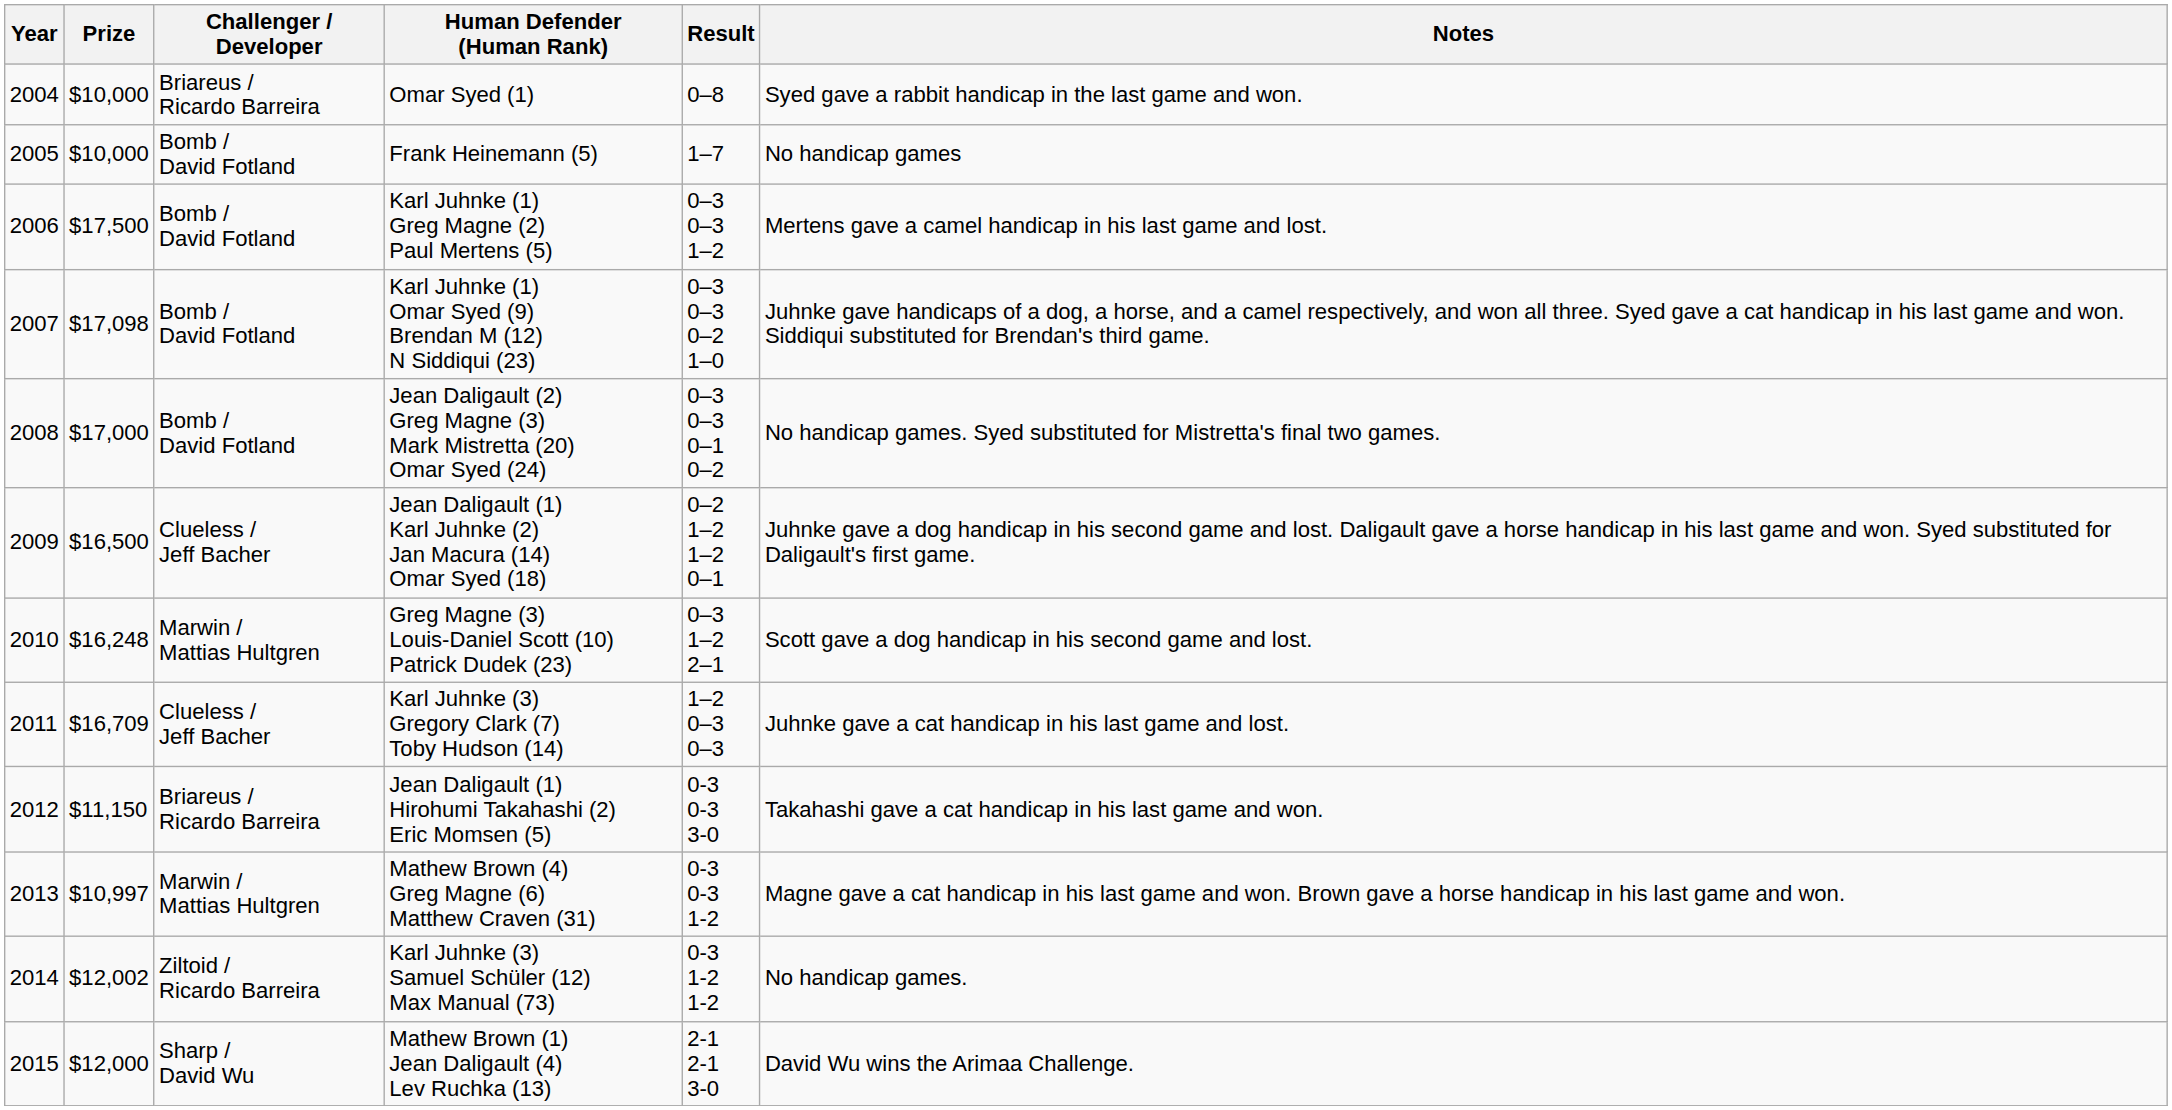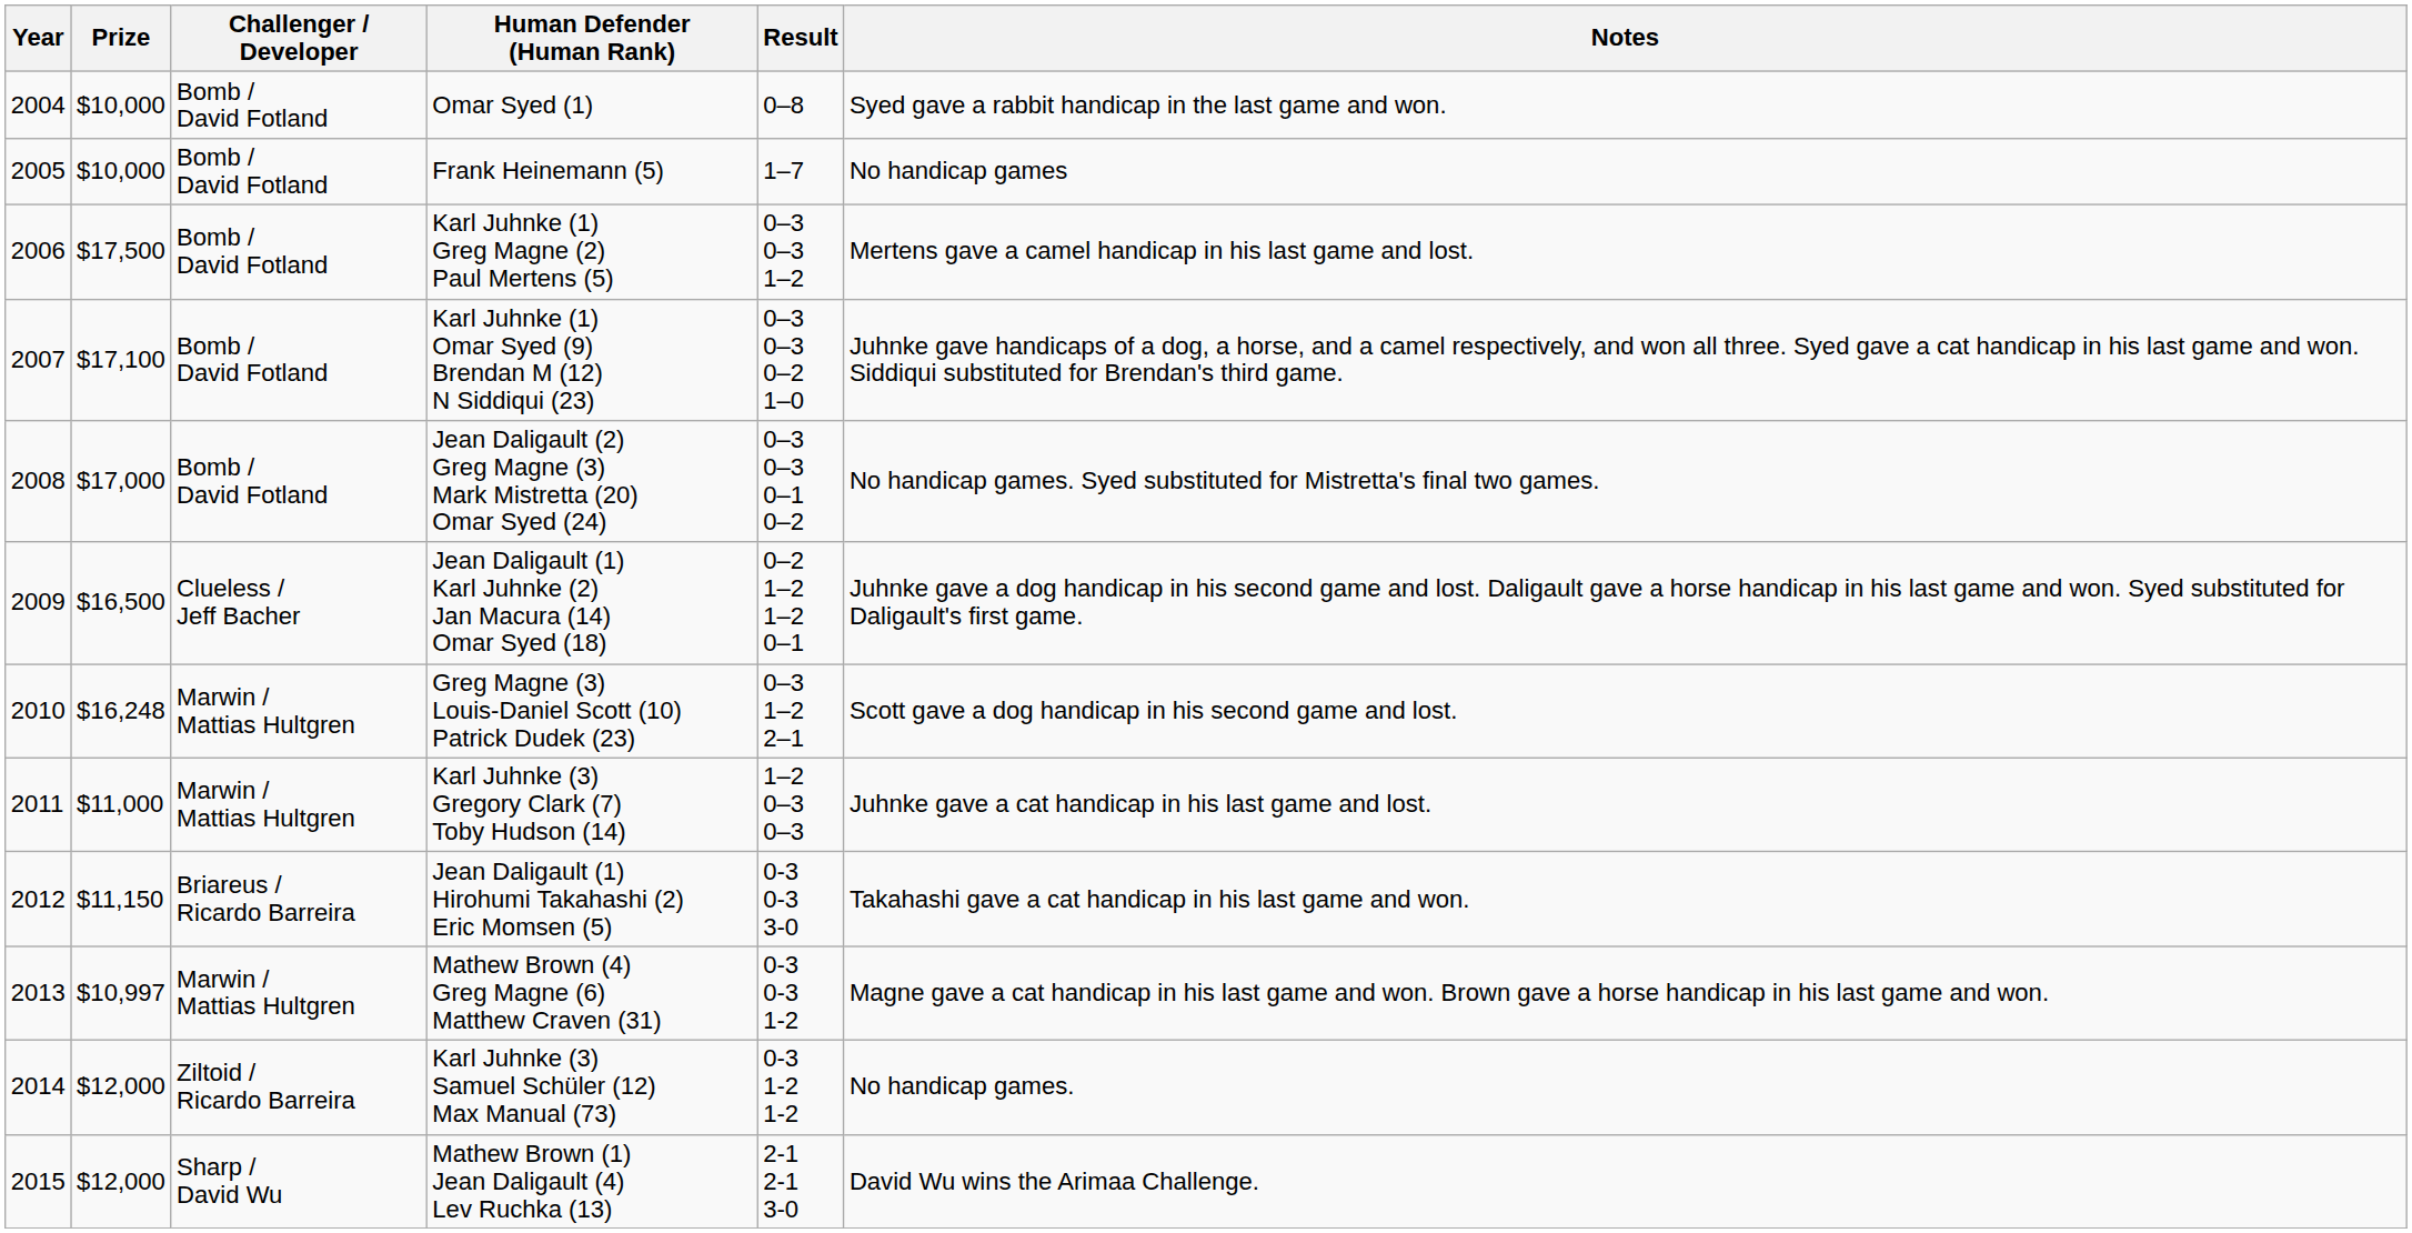Omar Syed (1) | Challenger / Developer: Briareus / Ricardo Barreira -> Bomb / David Fotland
Karl Juhnke (1) Omar Syed (9) Brendan M (12) N Siddiqui (23) | Prize: $17,098 -> $17,100
Karl Juhnke (3) Gregory Clark (7) Toby Hudson (14) | Prize: $16,709 -> $11,000
Karl Juhnke (3) Gregory Clark (7) Toby Hudson (14) | Challenger / Developer: Clueless / Jeff Bacher -> Marwin / Mattias Hultgren
Karl Juhnke (3) Samuel Schüler (12) Max Manual (73) | Prize: $12,002 -> $12,000
